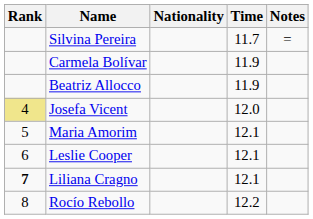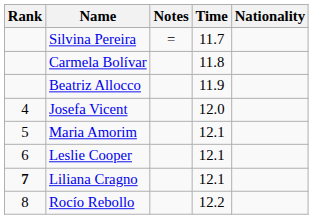columns swapped: Nationality <-> Notes
Carmela Bolívar | Time: 11.9 -> 11.8
Josefa Vicent | Rank: khaki background -> no background
